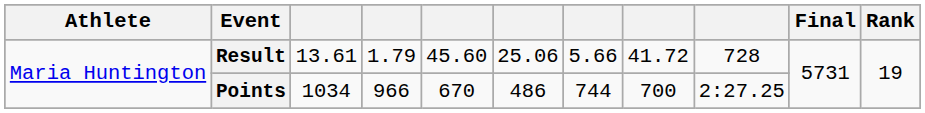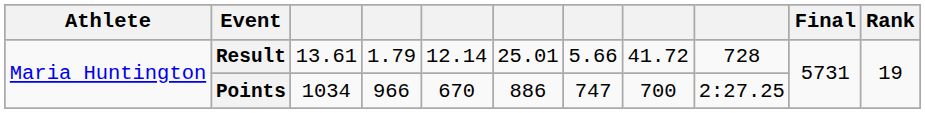Result | column 5: 45.60 -> 12.14
Result | column 6: 25.06 -> 25.01
Points | column 6: 486 -> 886
Points | column 7: 744 -> 747
